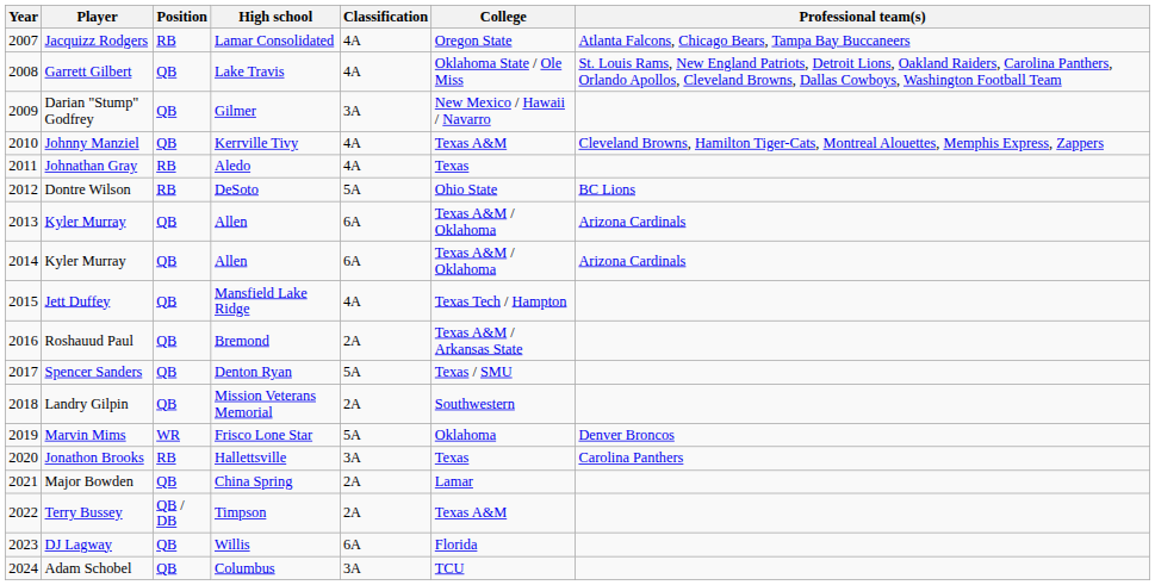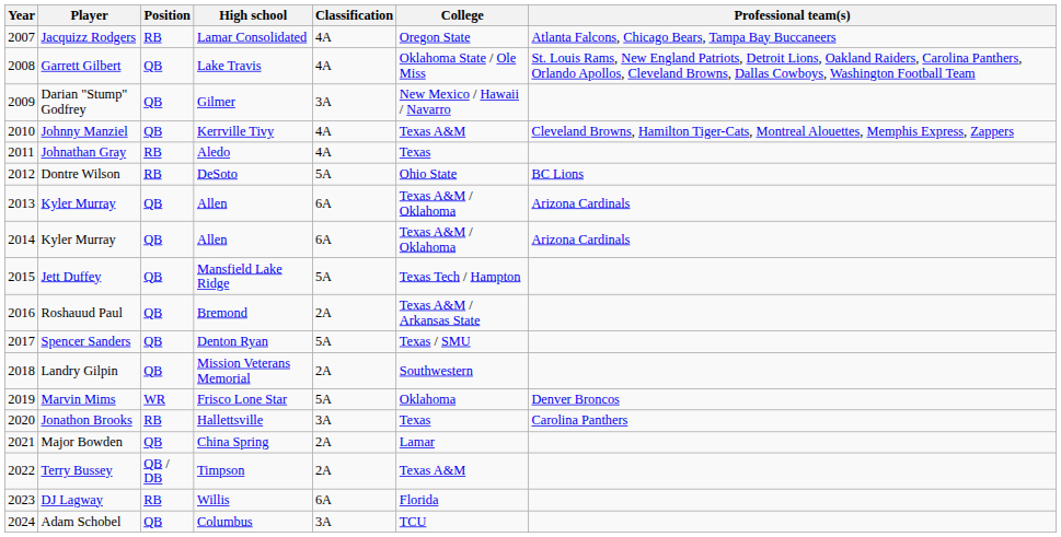Jett Duffey | Classification: 4A -> 5A
DJ Lagway | Position: QB -> RB
